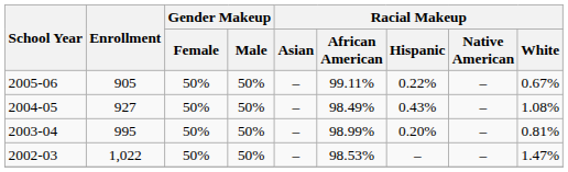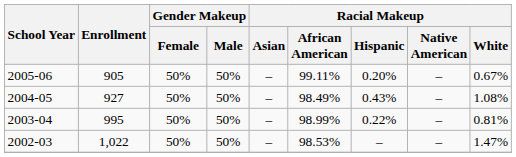2005-06 | Racial Makeup / Hispanic: 0.22% -> 0.20%
2003-04 | Racial Makeup / Hispanic: 0.20% -> 0.22%
